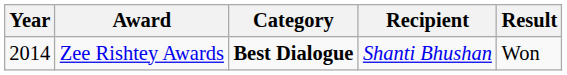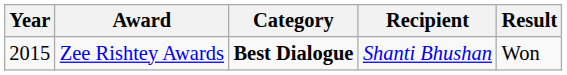Zee Rishtey Awards | Year: 2014 -> 2015
